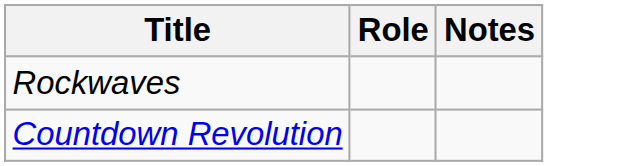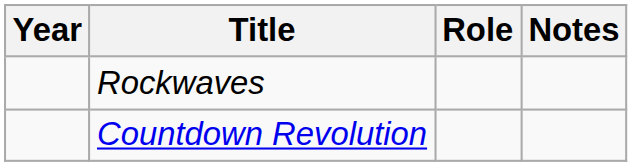+ column: Year
